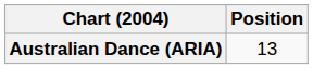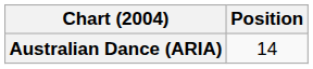Australian Dance (ARIA) | Position: 13 -> 14
